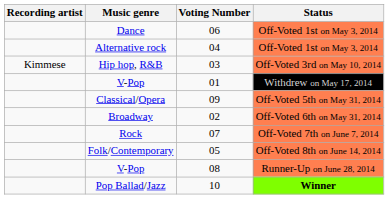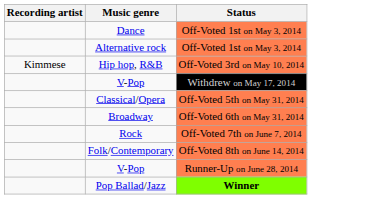- column: Voting Number | 06 | 04 | 03 | 01 | 09 | 02 | 07 | 05 | 08 | 10
